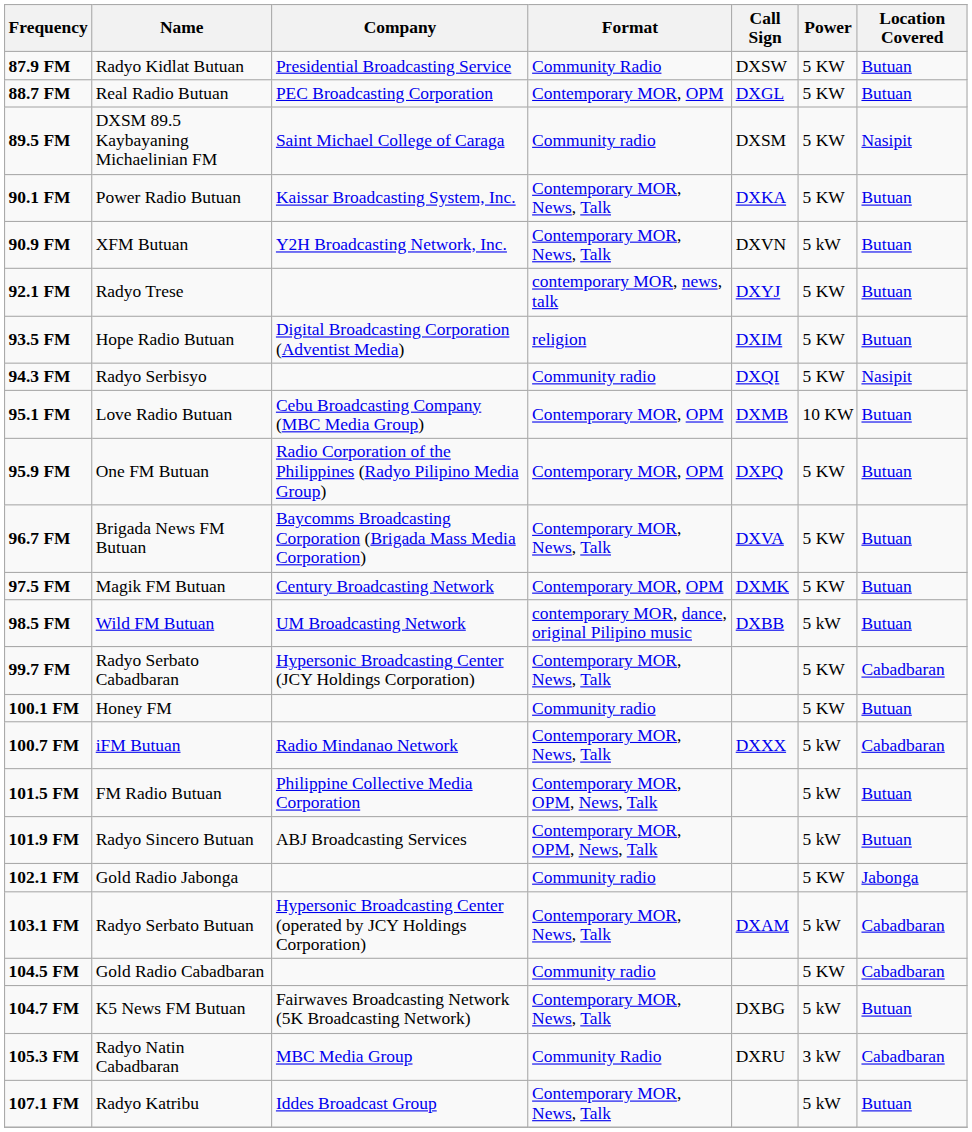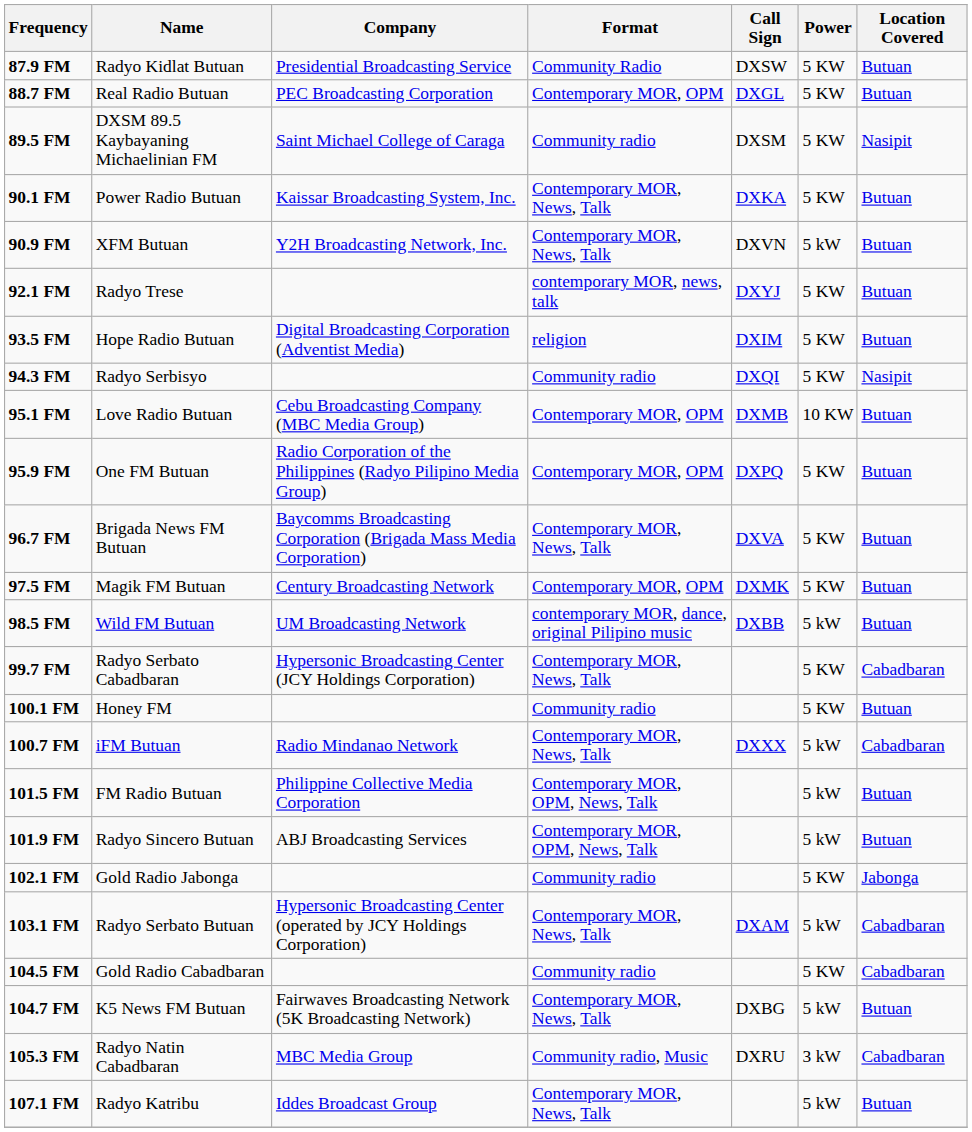105.3 FM | Format: Community Radio -> Community radio, Music
